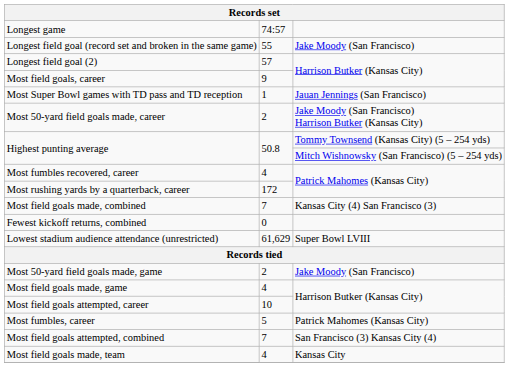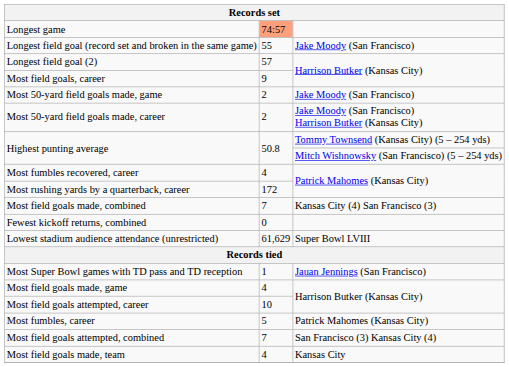Longest game | column 2: no background -> lightsalmon background
rows swapped: Most 50-yard field goals made, game <-> Most Super Bowl games with TD pass and TD reception
